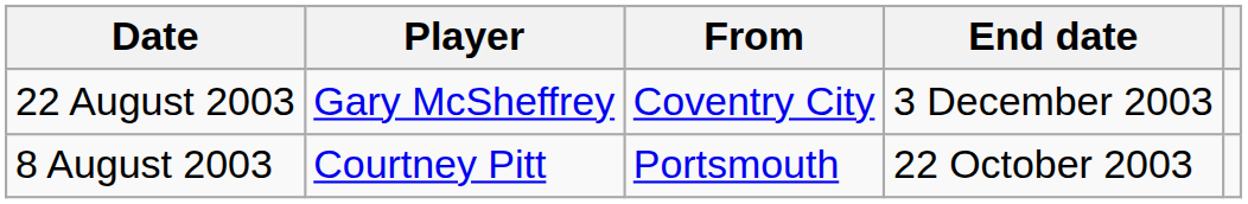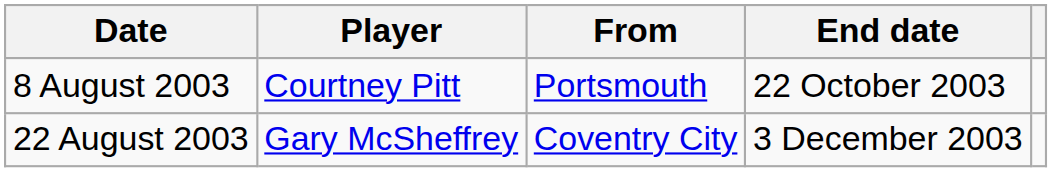rows swapped: 8 August 2003 <-> 22 August 2003
